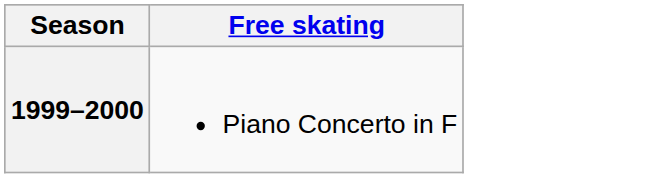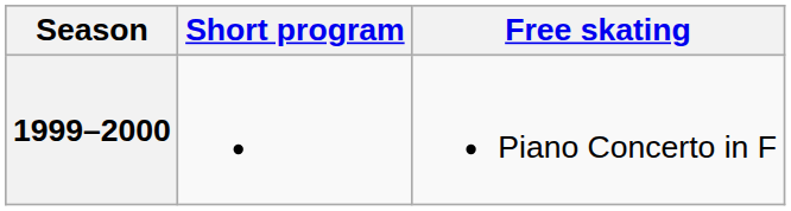+ column: Short program
